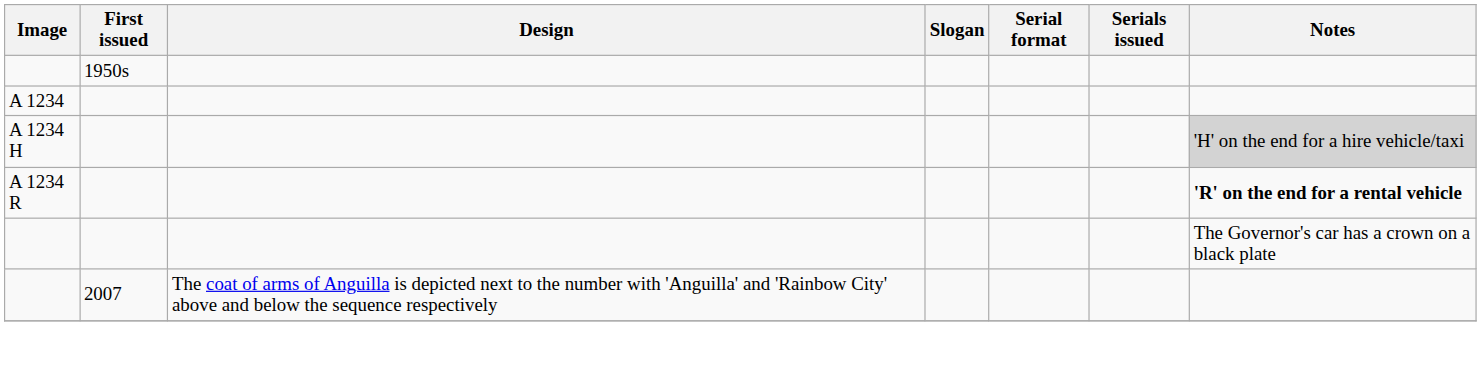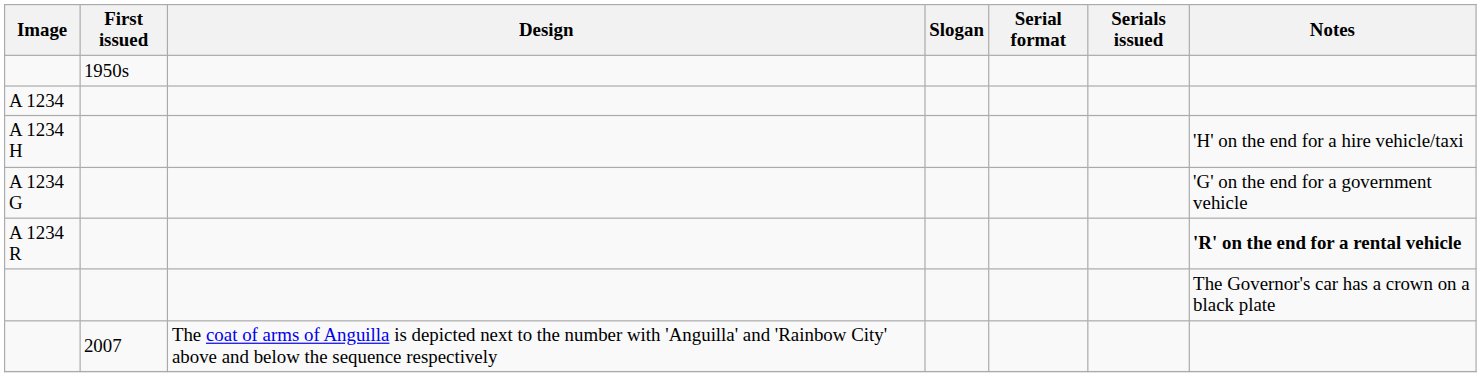A 1234 H | Notes: lightgrey background -> no background
+ row: A 1234 G | 'G' on the end for a government vehicle
